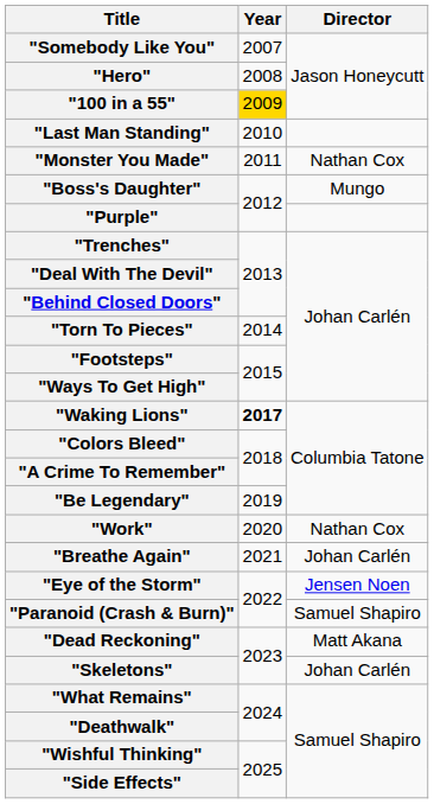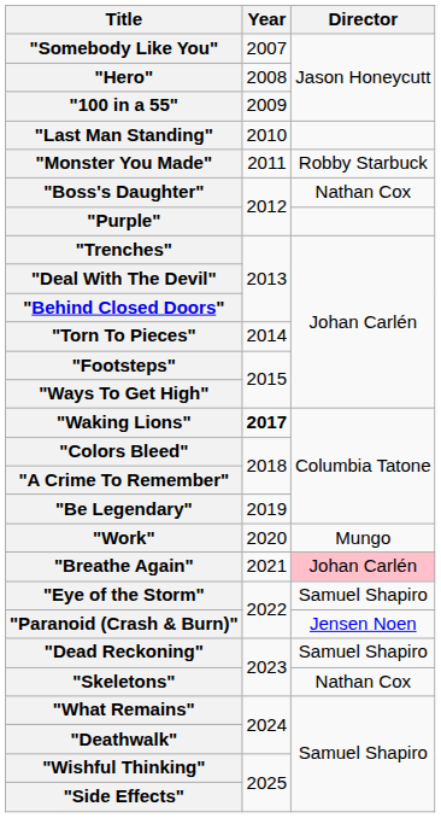"100 in a 55" | Year: gold background -> no background
"Monster You Made" | Director: Nathan Cox -> Robby Starbuck
"Boss's Daughter" | Director: Mungo -> Nathan Cox
"Work" | Director: Nathan Cox -> Mungo
"Breathe Again" | Director: no background -> pink background
"Eye of the Storm" | Director: Jensen Noen -> Samuel Shapiro
"Paranoid (Crash & Burn)" | Director: Samuel Shapiro -> Jensen Noen
"Dead Reckoning" | Director: Matt Akana -> Samuel Shapiro
"Skeletons" | Director: Johan Carlén -> Nathan Cox
